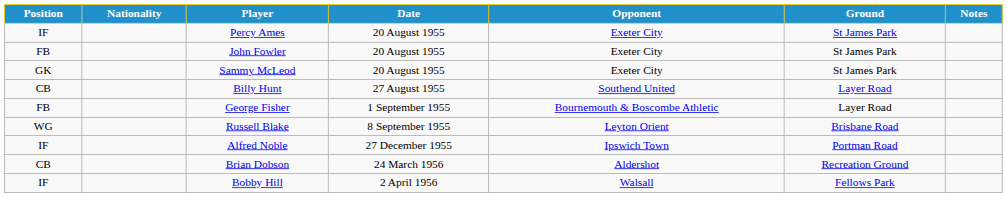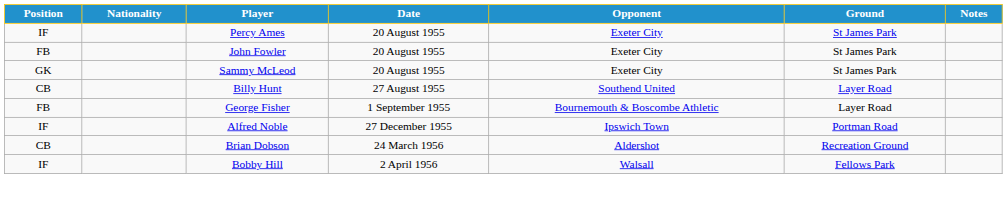- row: WG | Russell Blake | 8 September 1955 | Leyton Orient | Brisbane Road
